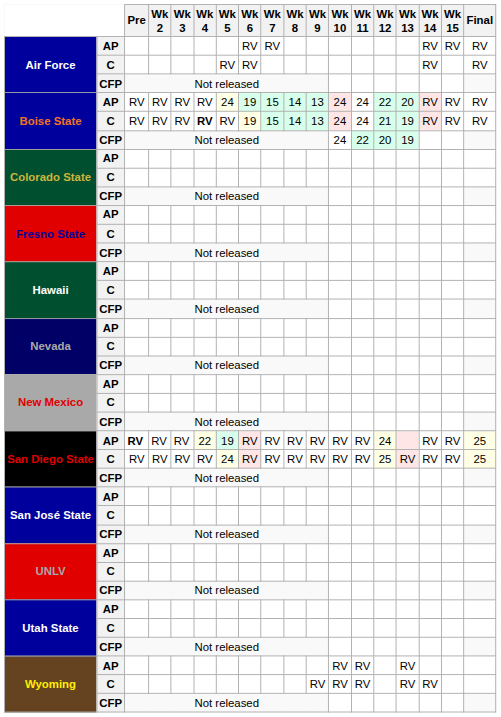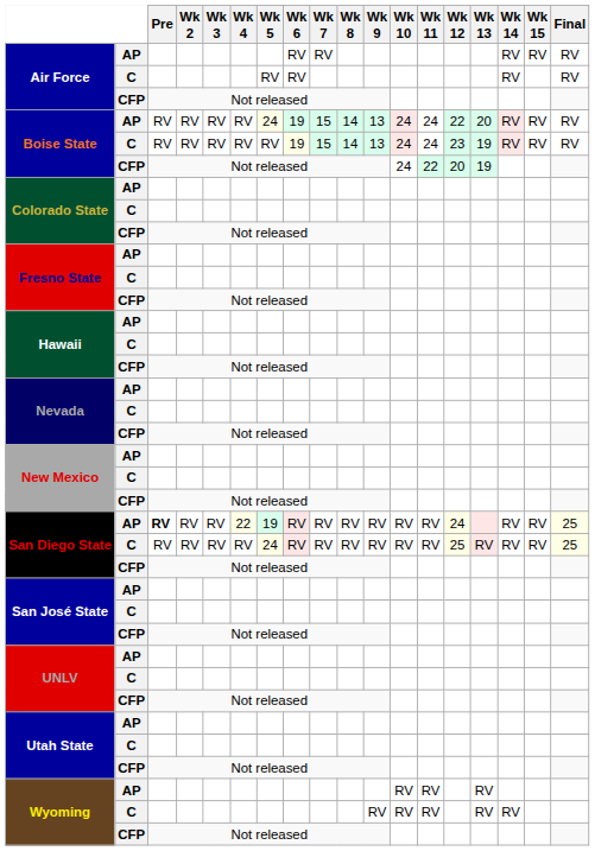Boise State / C | Wk 4: bold -> normal
Boise State / C | Wk 12: 21 -> 23
